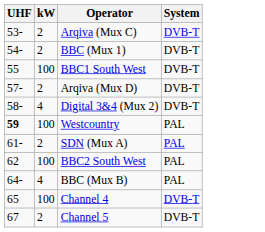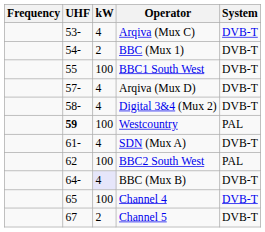+ column: Frequency
Arqiva (Mux C) | kW: 2 -> 4
Arqiva (Mux D) | kW: 2 -> 4
SDN (Mux A) | kW: 2 -> 4
SDN (Mux A) | System: PAL -> DVB-T
BBC (Mux B) | kW: no background -> lavender background
BBC (Mux B) | System: PAL -> DVB-T
